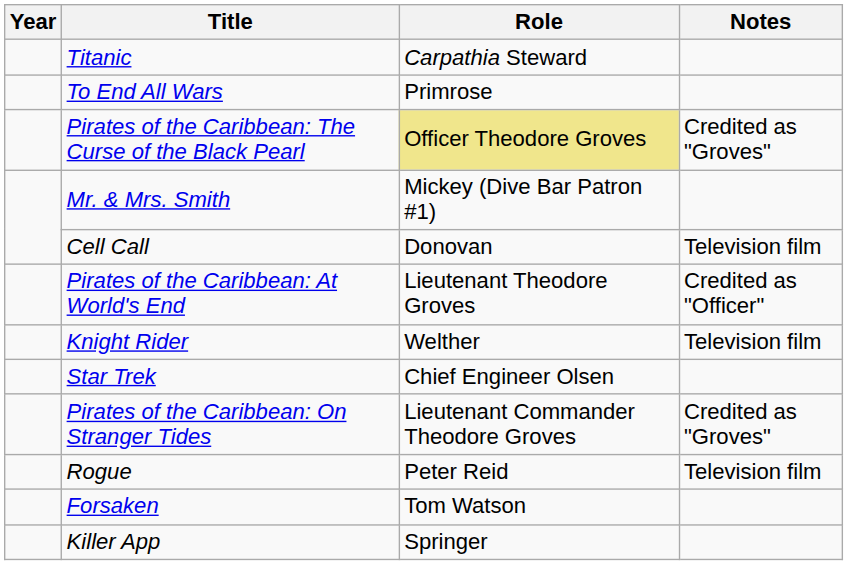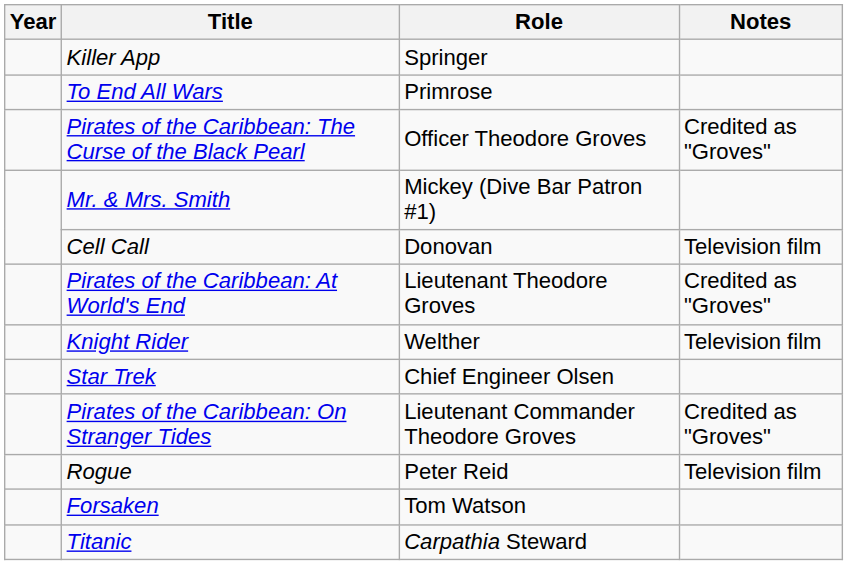rows swapped: Titanic <-> Killer App
Pirates of the Caribbean: The Curse of the Black Pearl | Role: khaki background -> no background
Pirates of the Caribbean: At World's End | Notes: Credited as "Officer" -> Credited as "Groves"
